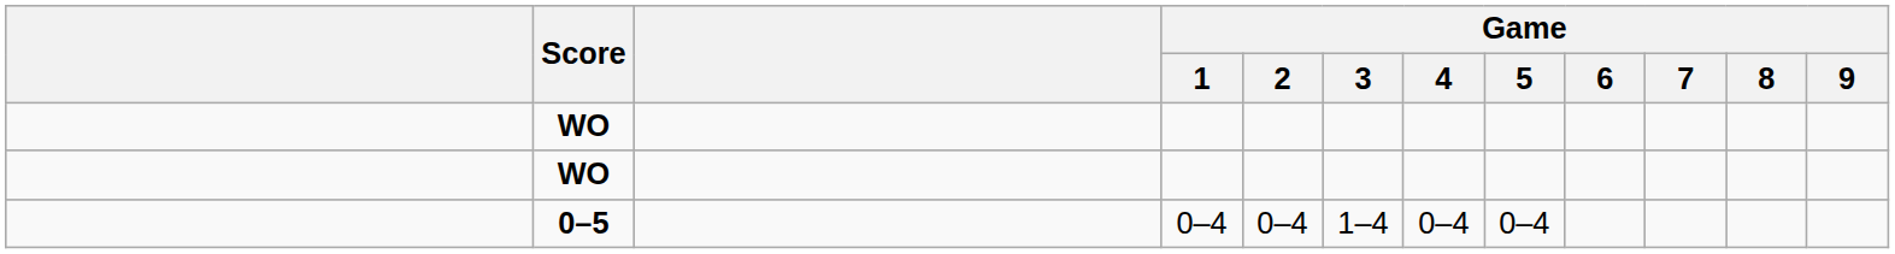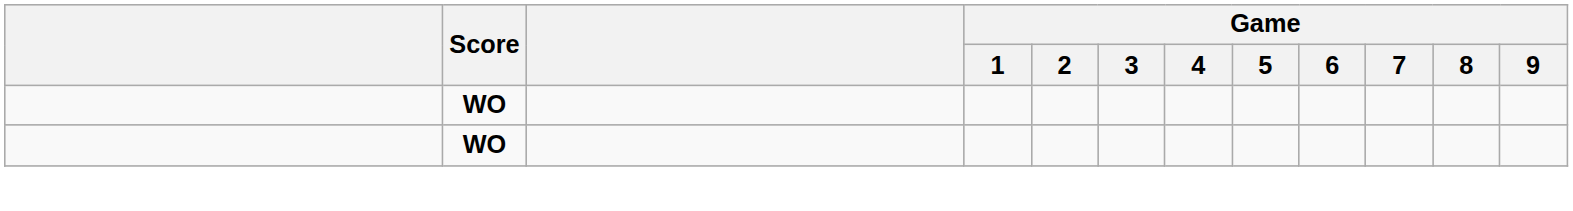- row: 0–5 | 0–4 | 0–4 | 1–4 | 0–4 | 0–4
